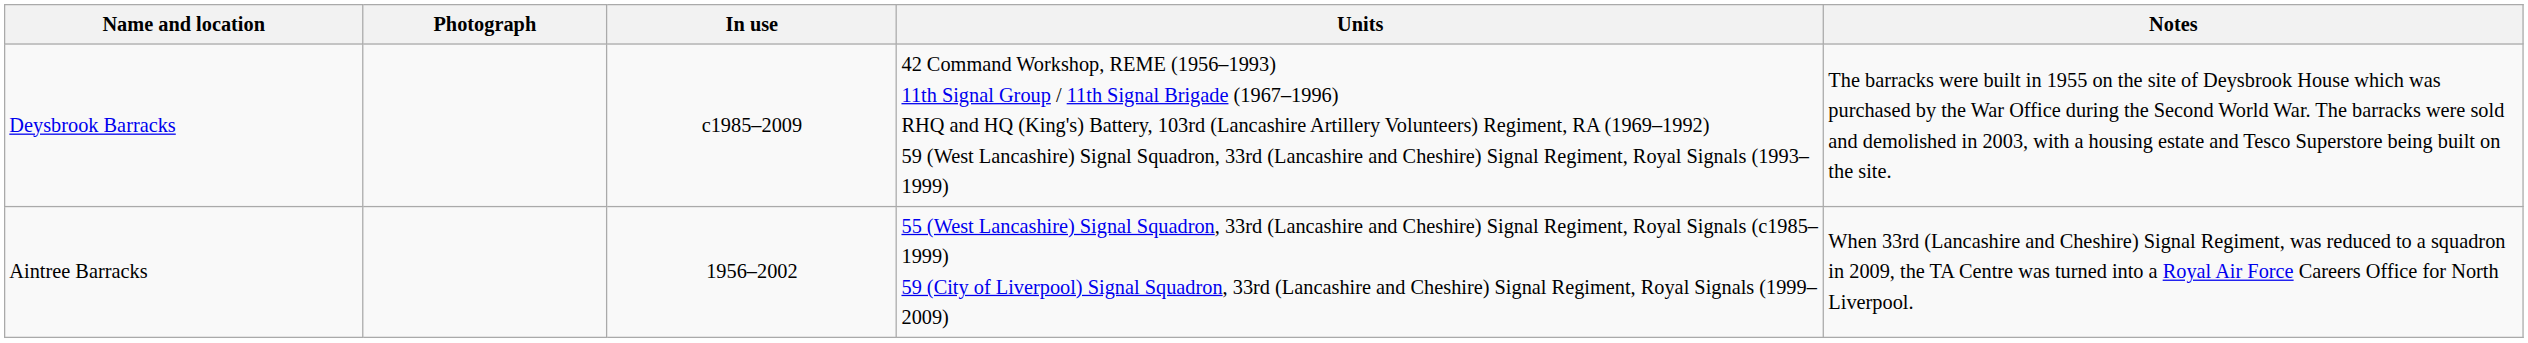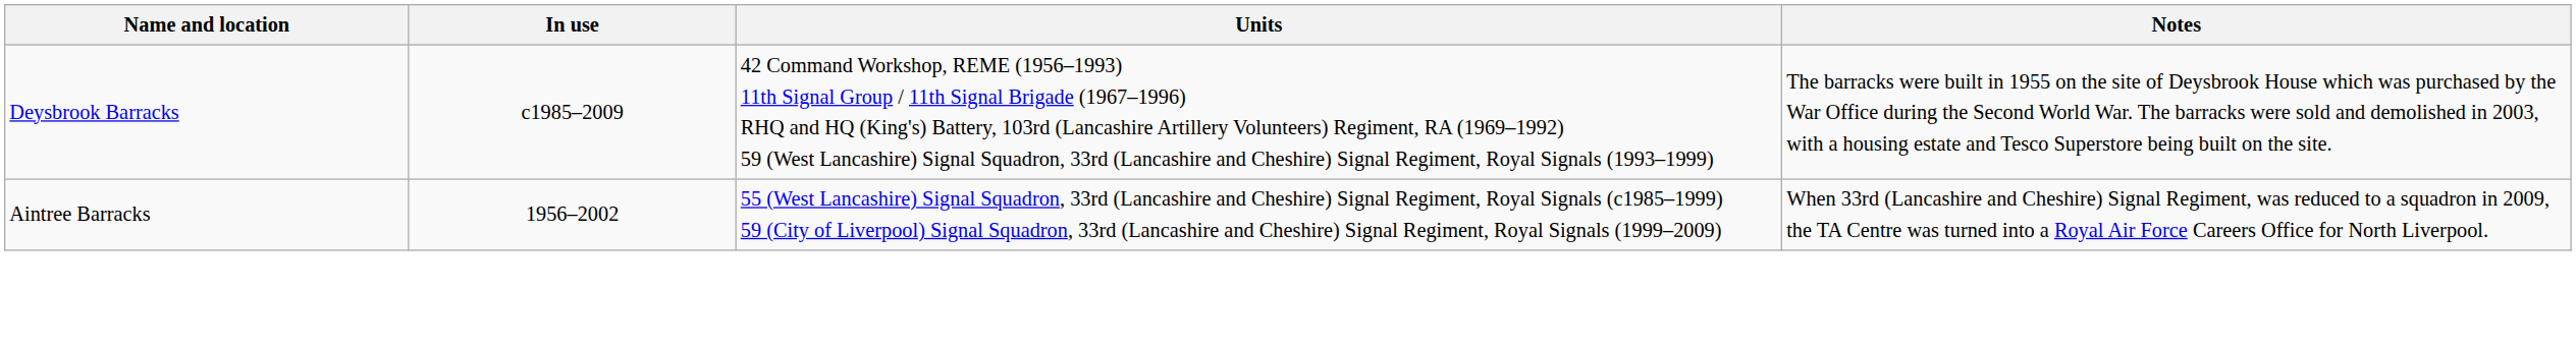- column: Photograph
